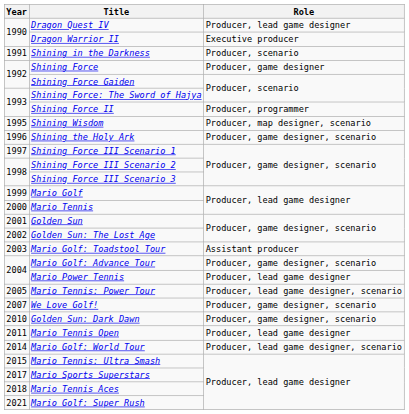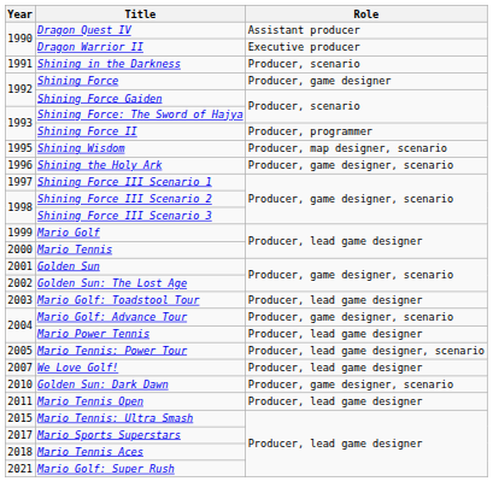Dragon Quest IV | Role: Producer, lead game designer -> Assistant producer
Mario Golf: Toadstool Tour | Role: Assistant producer -> Producer, lead game designer
We Love Golf! | Role: Producer, game designer, scenario -> Producer, lead game designer
- row: 2014 | Mario Golf: World Tour | Producer, lead game designer, scenario
